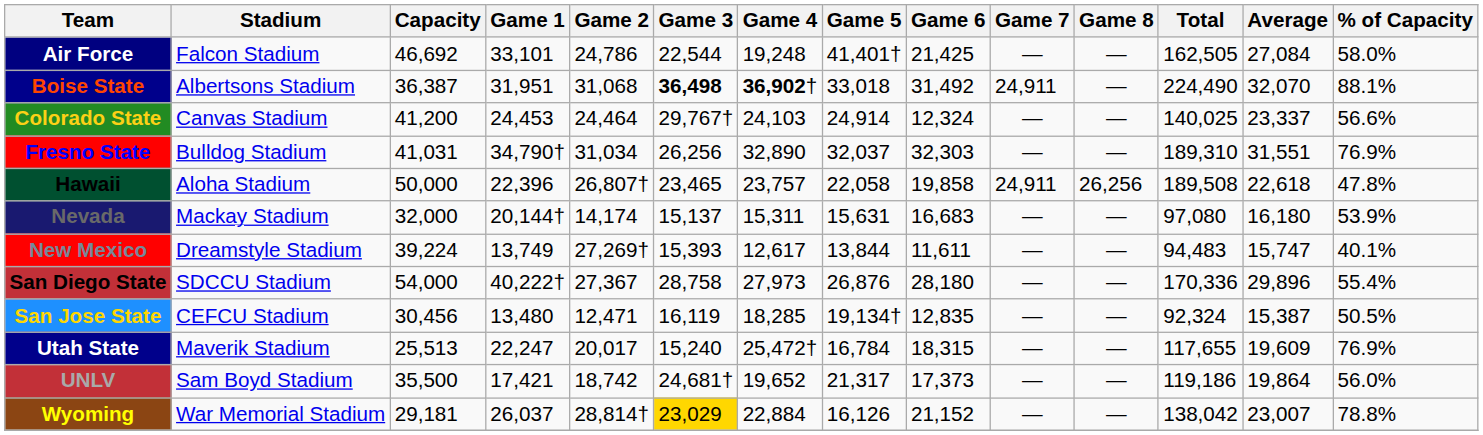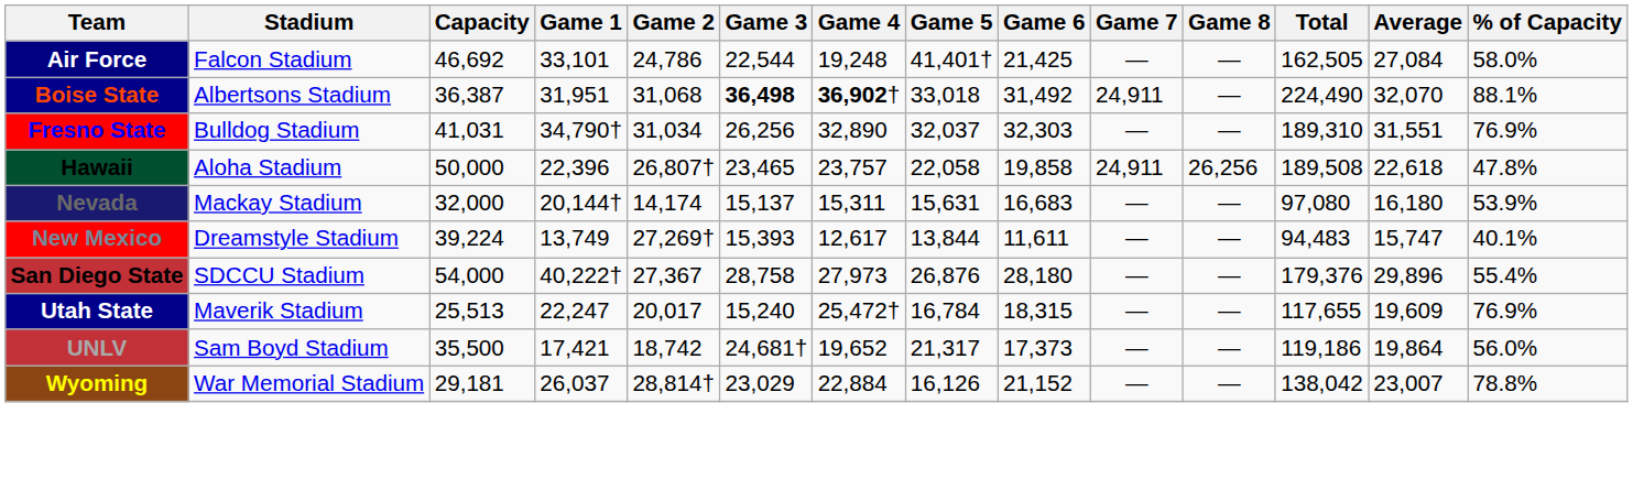- row: Colorado State | Canvas Stadium | 41,200 | 24,453 | 24,464 | 29,767† | 24,103 | 24,914 | 12,324 | — | — | 140,025 | 23,337 | 56.6%
San Diego State | Total: 170,336 -> 179,376
- row: San Jose State | CEFCU Stadium | 30,456 | 13,480 | 12,471 | 16,119 | 18,285 | 19,134† | 12,835 | — | — | 92,324 | 15,387 | 50.5%
Wyoming | Game 3: gold background -> no background
